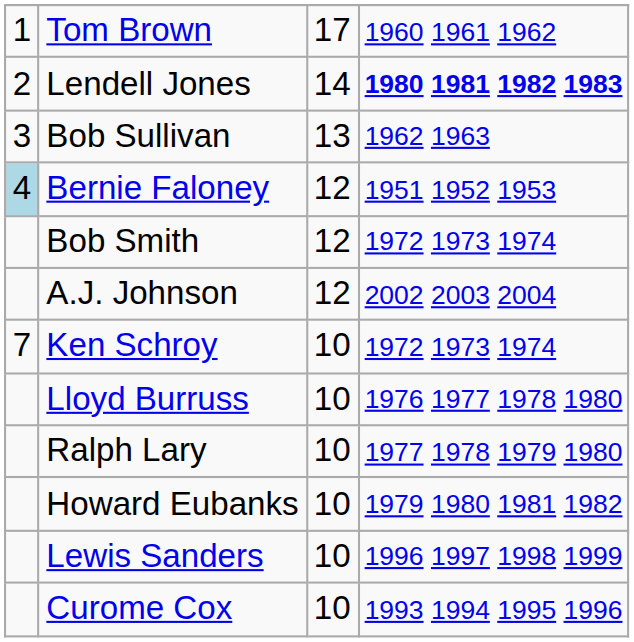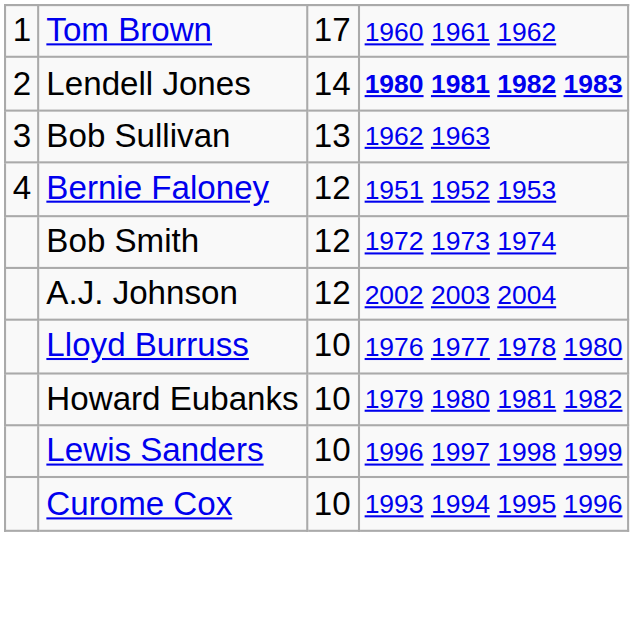Bernie Faloney | column 1: lightblue background -> no background
- row: 7 | Ken Schroy | 10 | 1972 1973 1974
- row: Ralph Lary | 10 | 1977 1978 1979 1980
